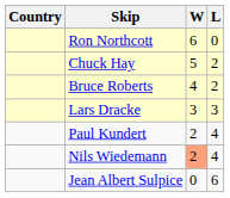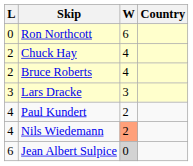columns swapped: Country <-> L
Chuck Hay | W: 5 -> 4
Jean Albert Sulpice | W: no background -> lightgrey background
